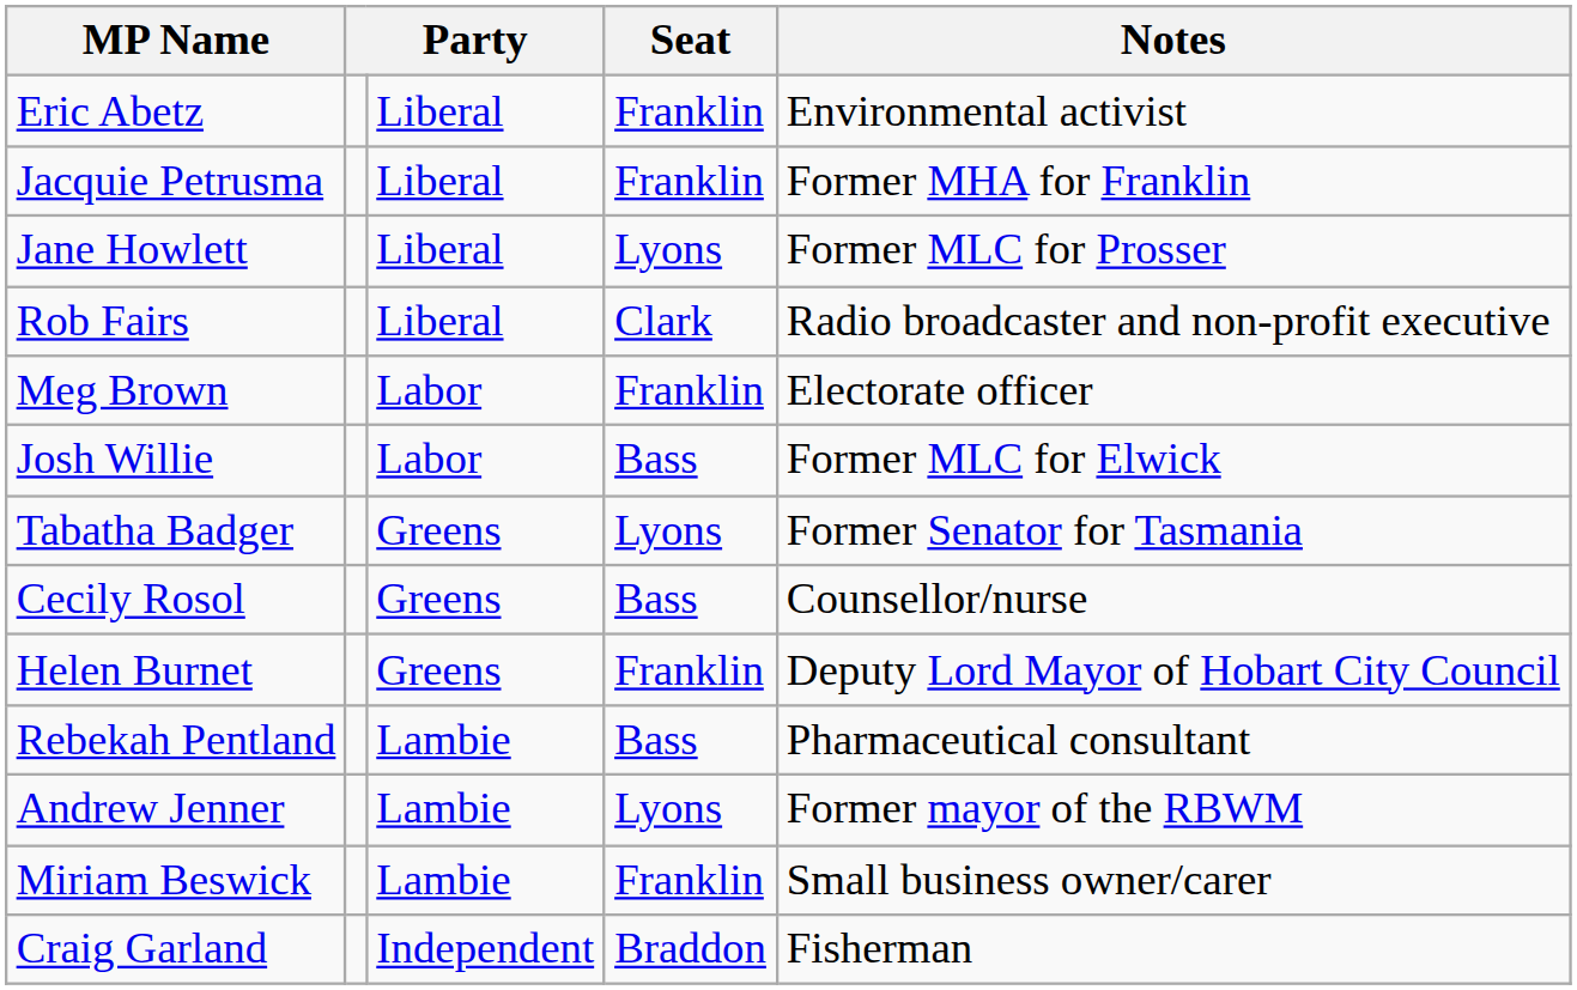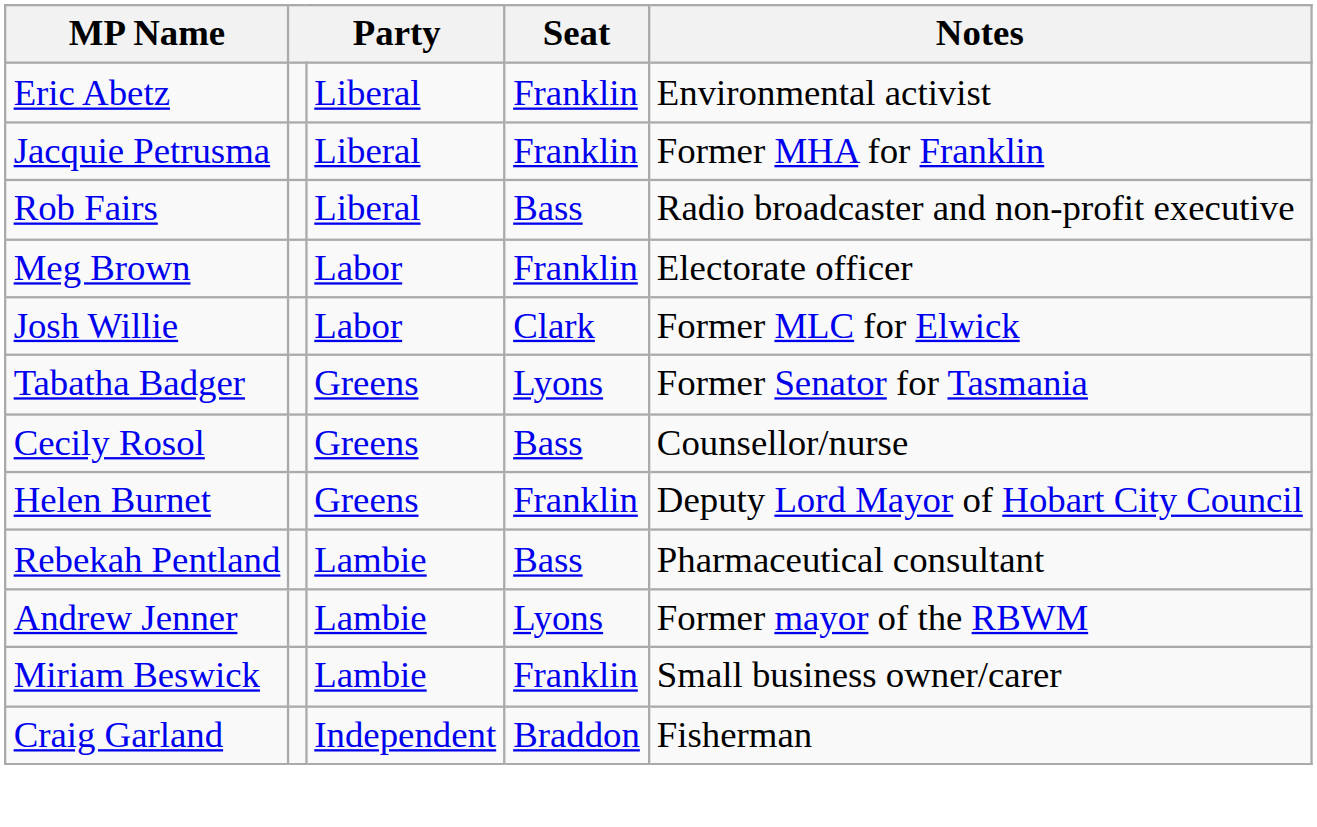- row: Jane Howlett | Liberal | Lyons | Former MLC for Prosser
Rob Fairs | Seat: Clark -> Bass
Josh Willie | Seat: Bass -> Clark
